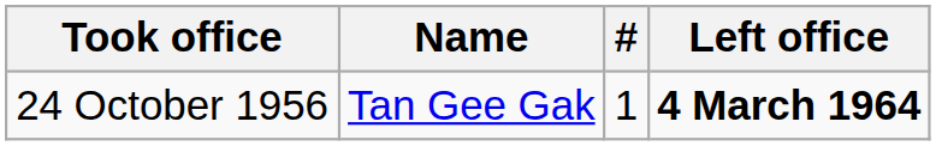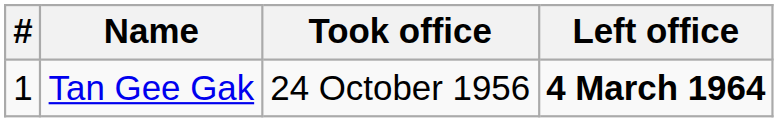columns swapped: # <-> Took office
